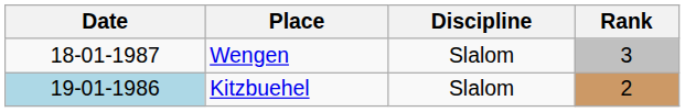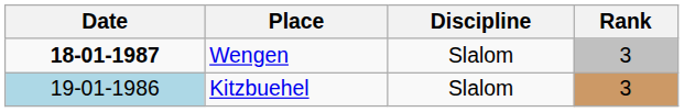Wengen | Date: normal -> bold
Kitzbuehel | Rank: 2 -> 3
